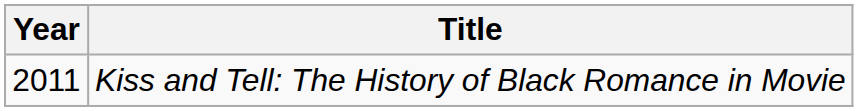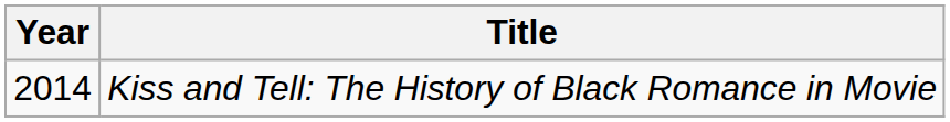Kiss and Tell: The History of Black Romance in Movie | Year: 2011 -> 2014
